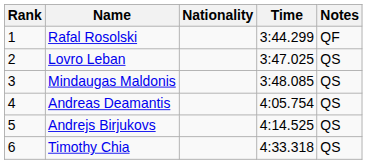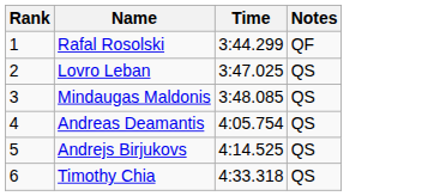- column: Nationality
